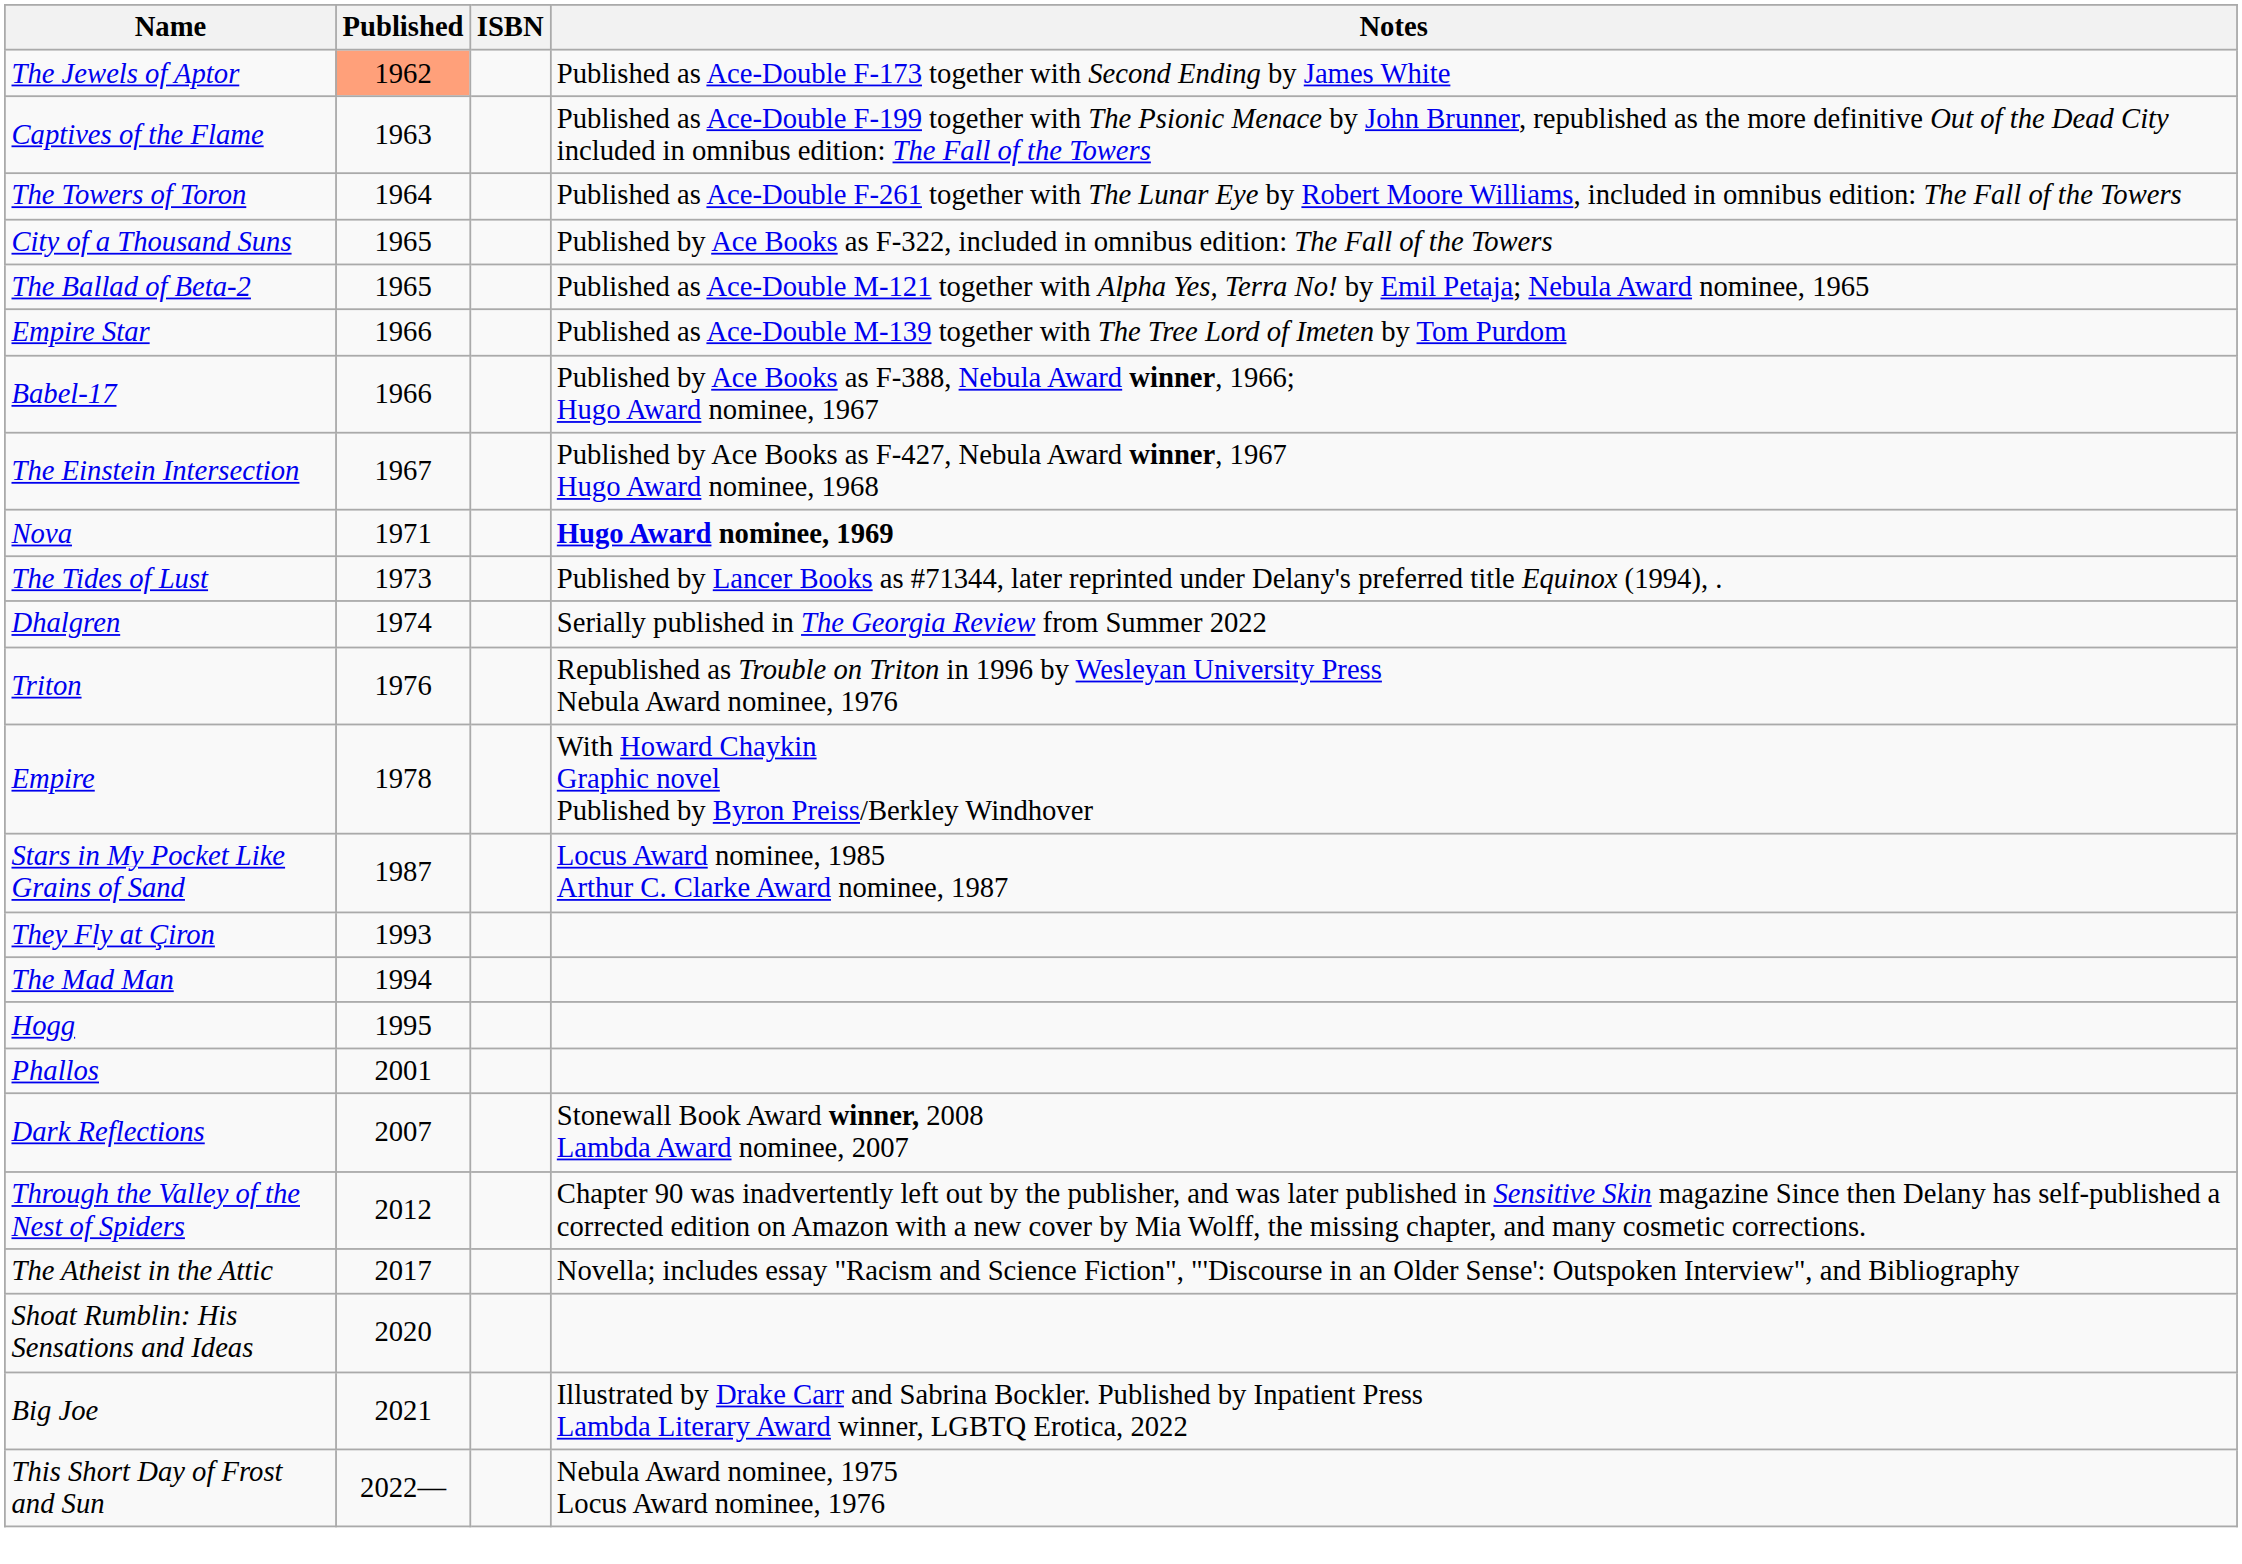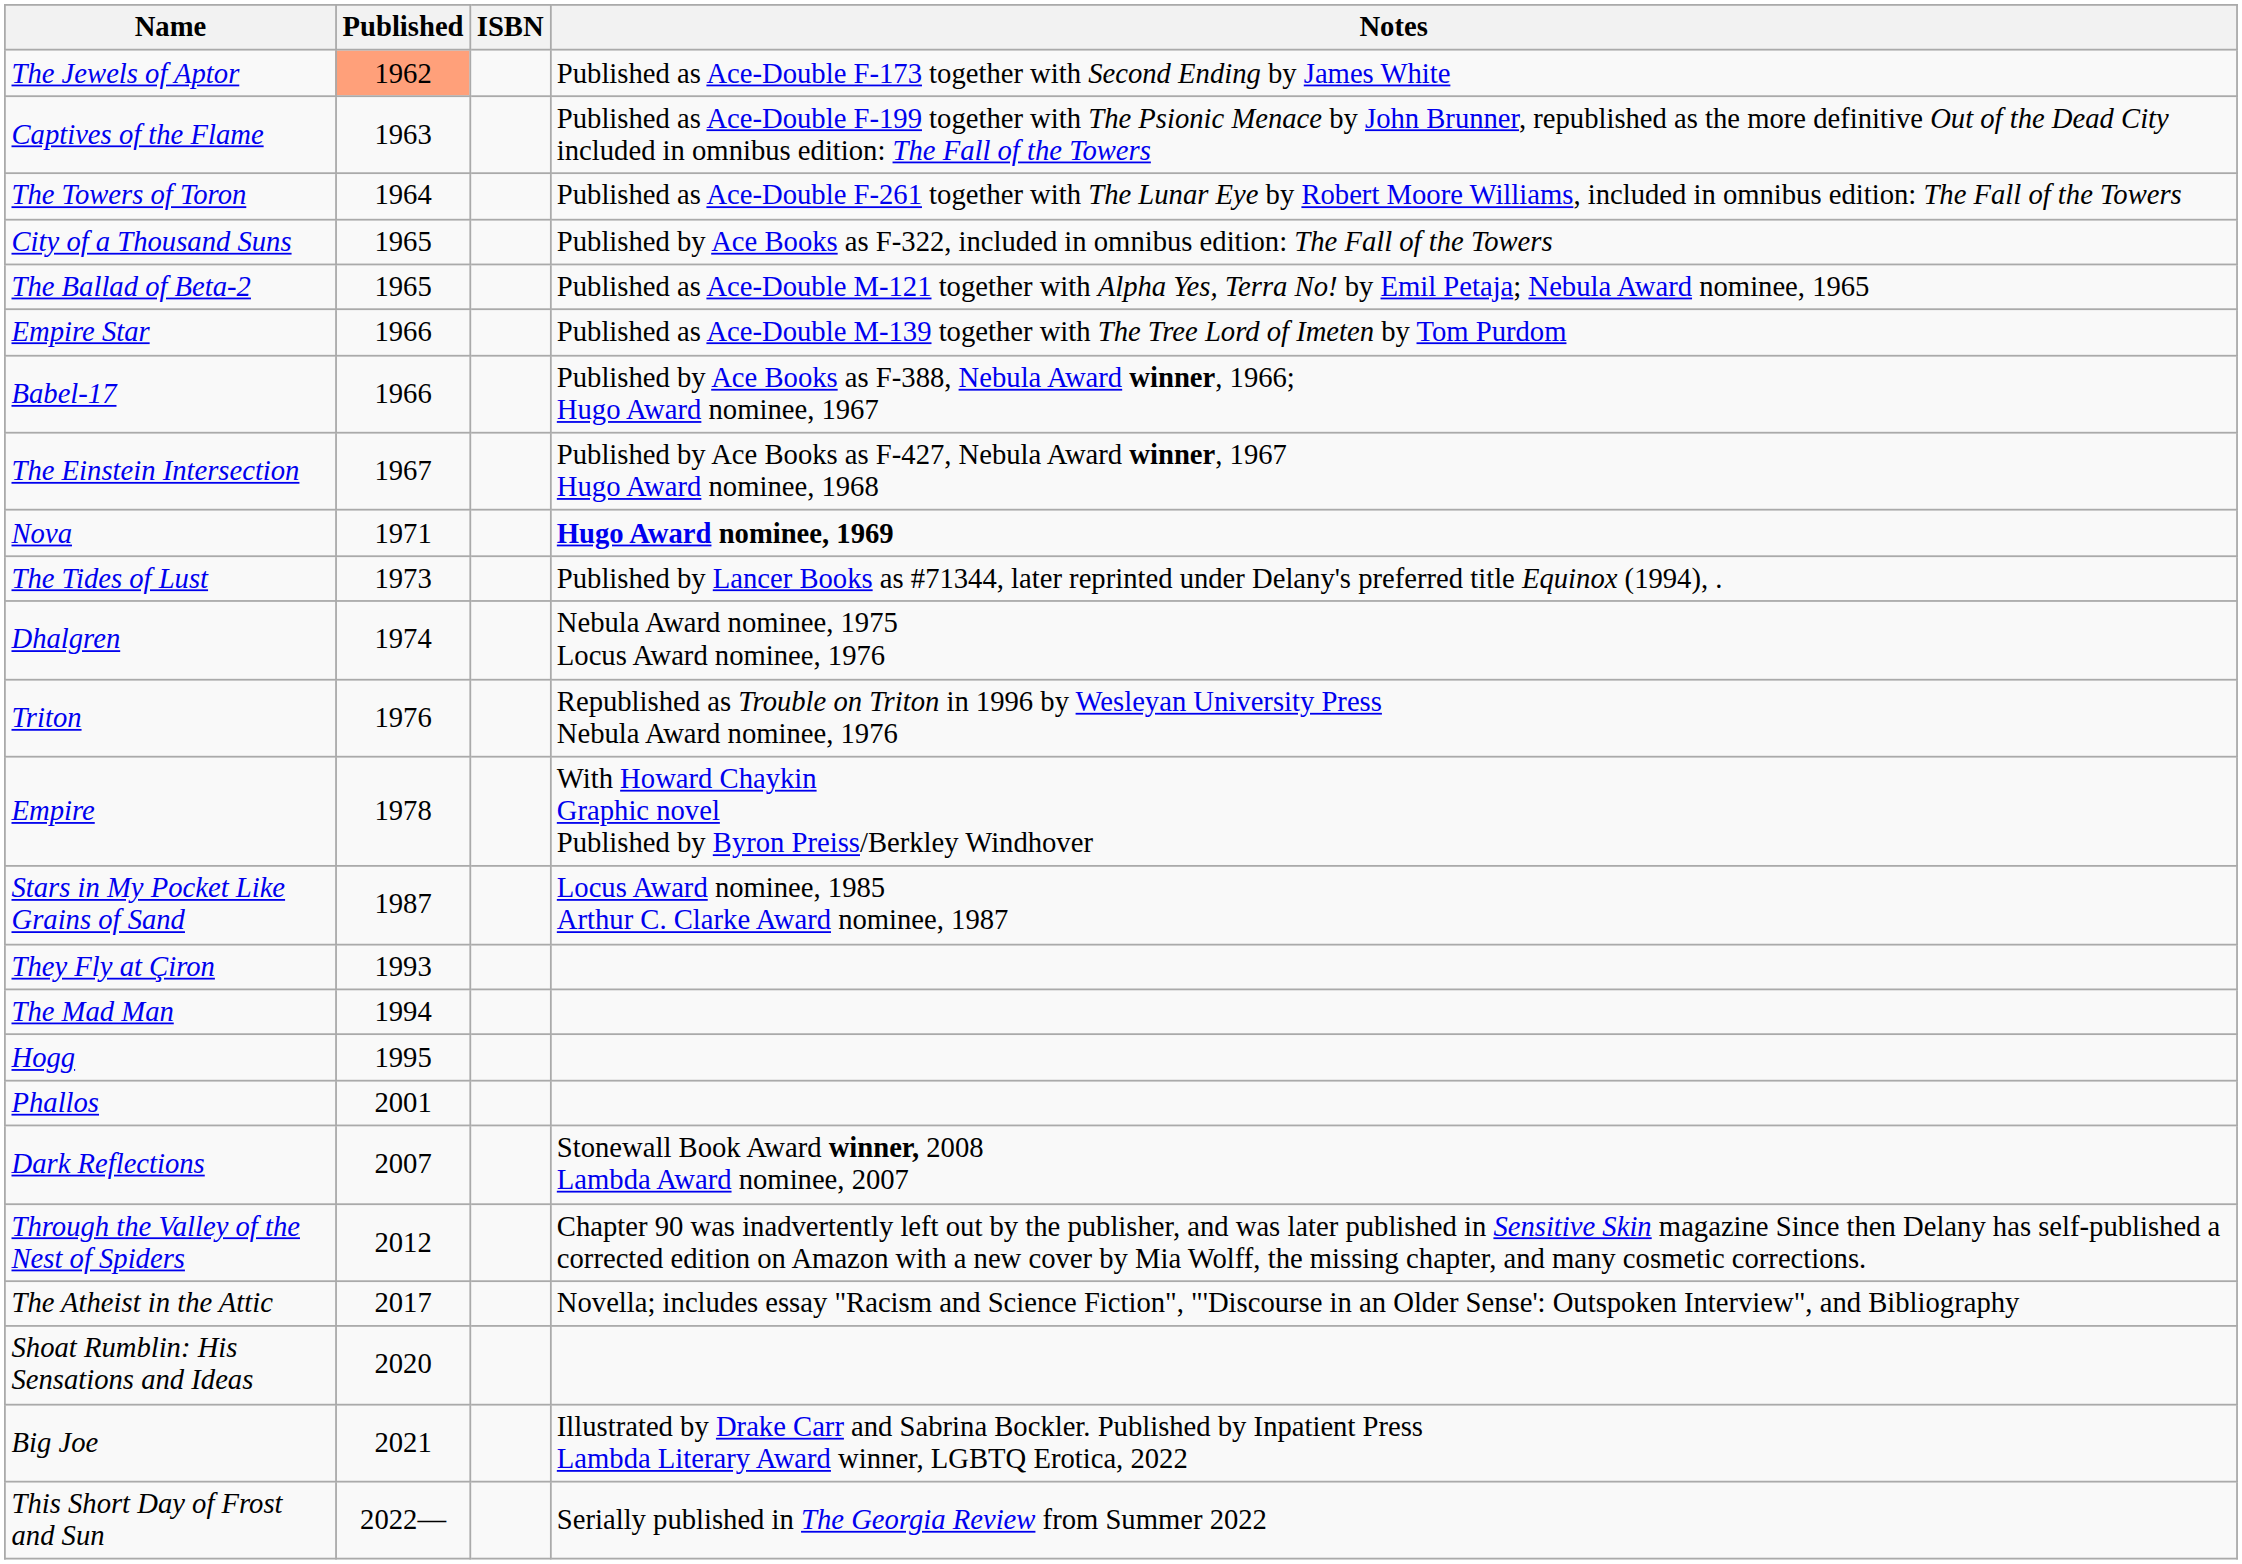Dhalgren | Notes: Serially published in The Georgia Review from Summer 2022 -> Nebula Award nominee, 1975 Locus Award nominee, 1976
This Short Day of Frost and Sun | Notes: Nebula Award nominee, 1975 Locus Award nominee, 1976 -> Serially published in The Georgia Review from Summer 2022
